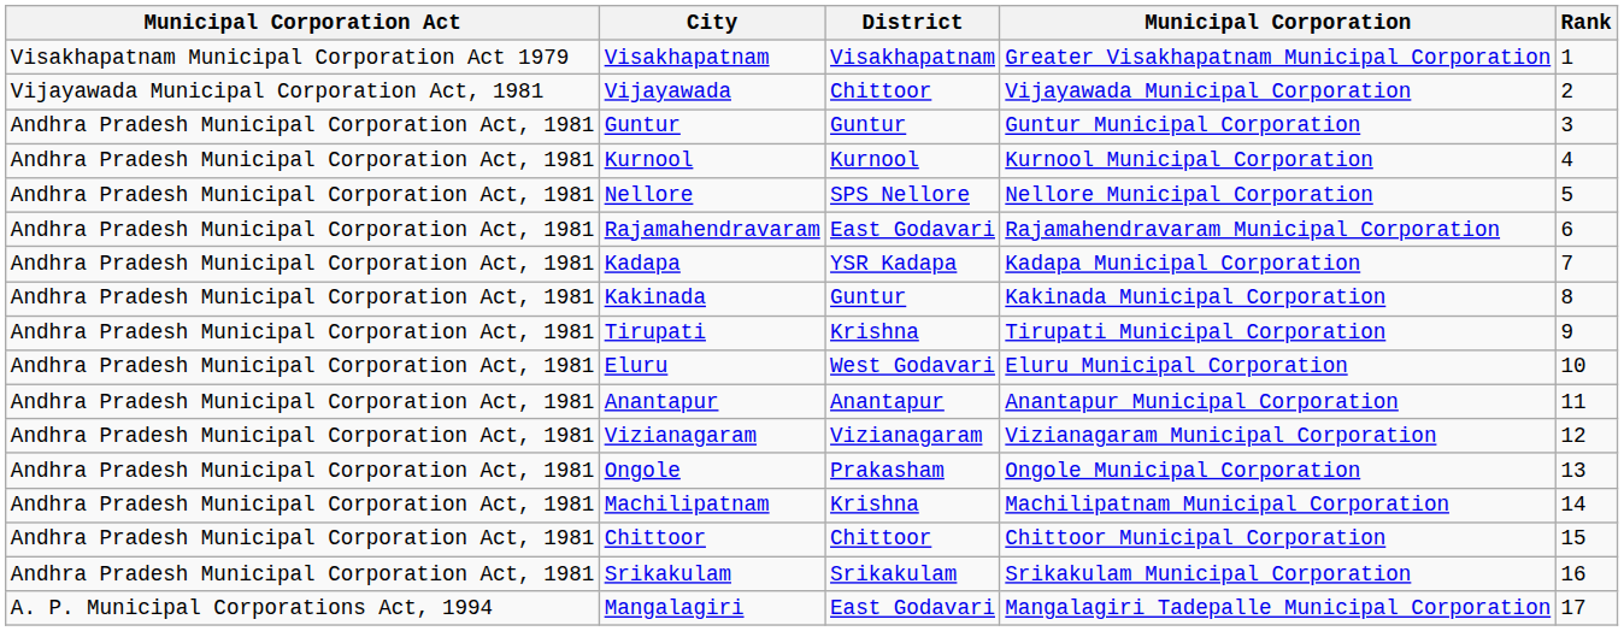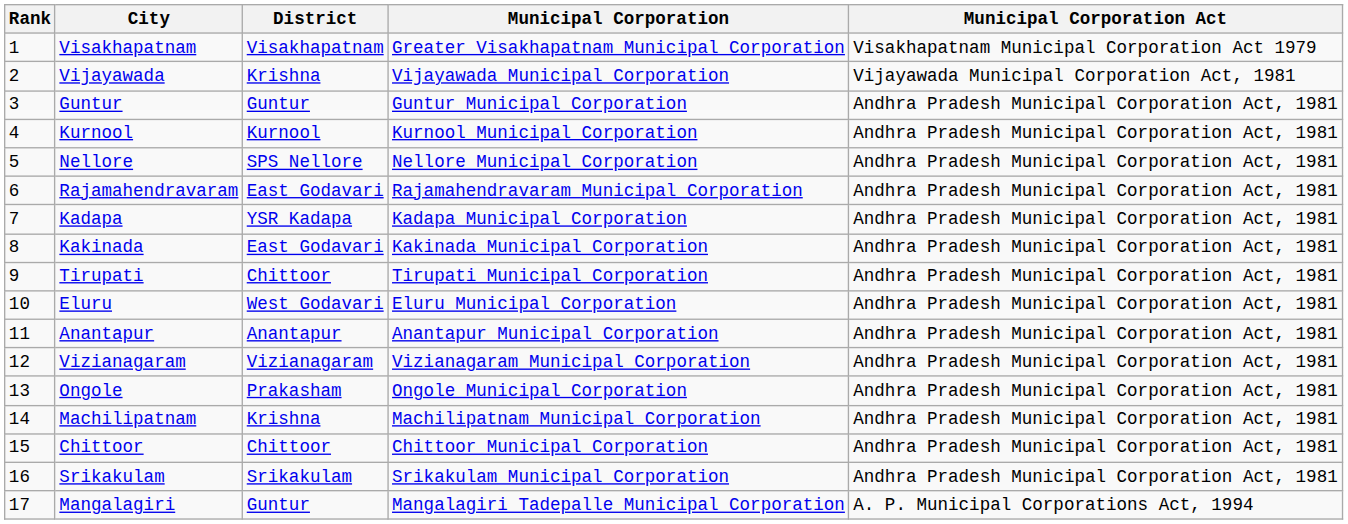columns swapped: Rank <-> Municipal Corporation Act
Vijayawada | District: Chittoor -> Krishna
Kakinada | District: Guntur -> East Godavari
Tirupati | District: Krishna -> Chittoor
Mangalagiri | District: East Godavari -> Guntur
